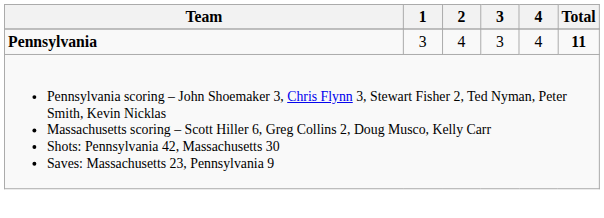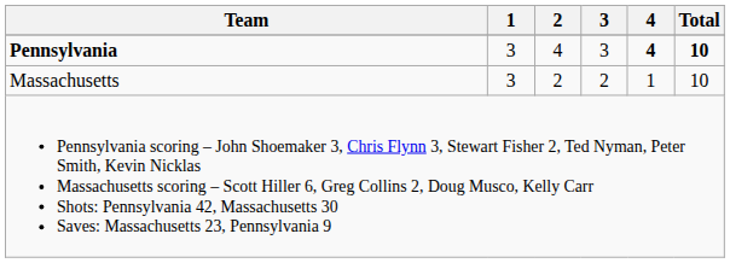Pennsylvania | 4: normal -> bold
Pennsylvania | Total: 11 -> 10
+ row: Massachusetts | 3 | 2 | 2 | 1 | 10
